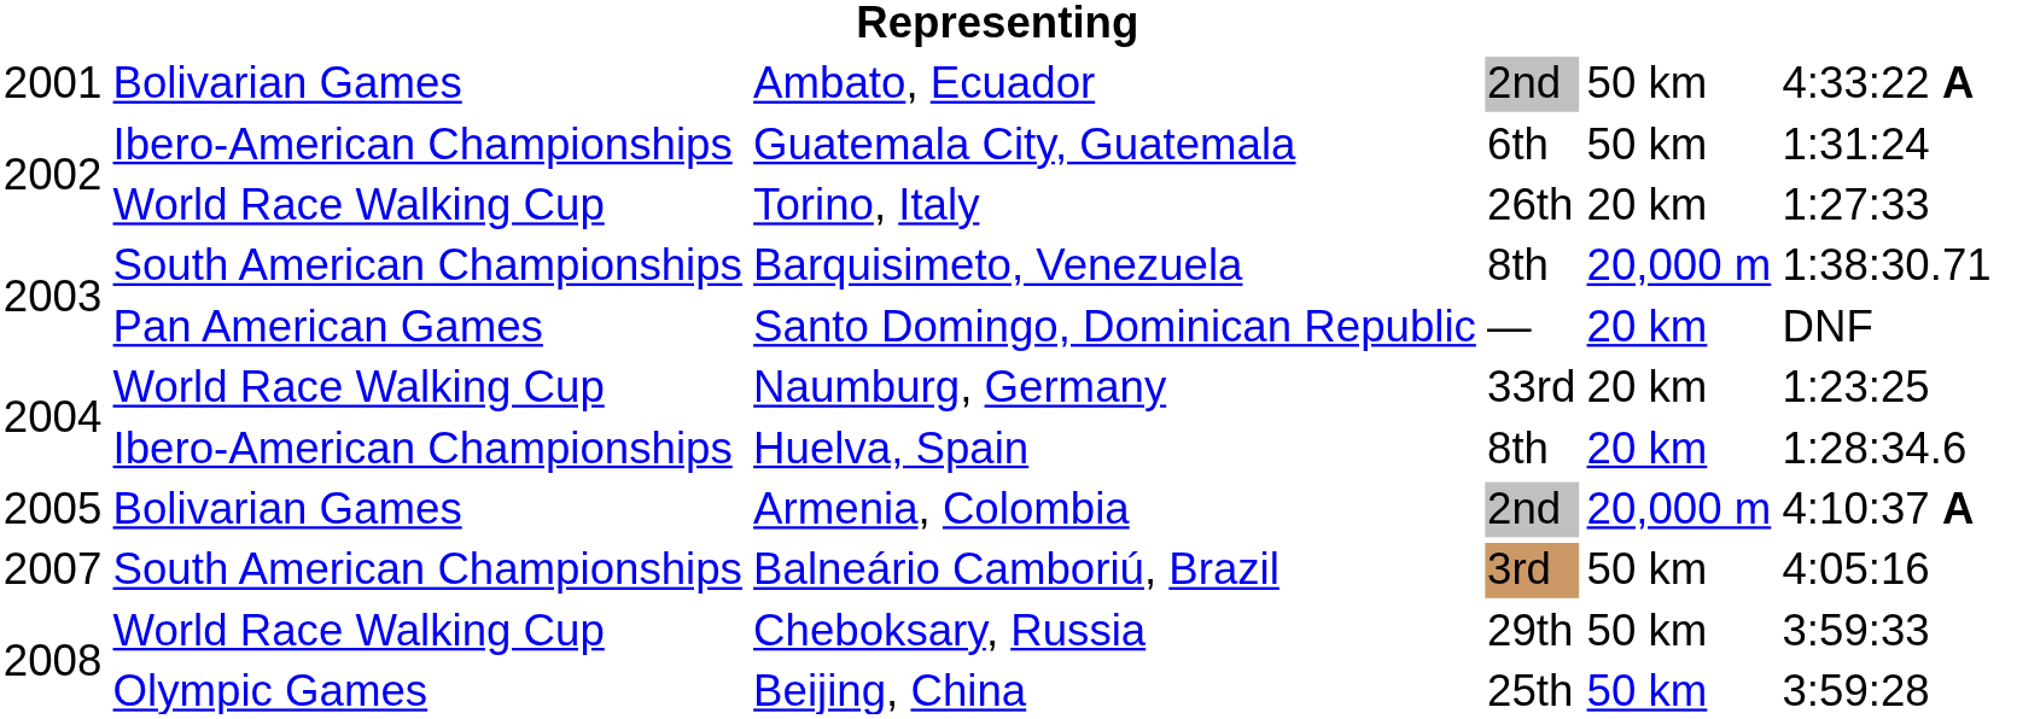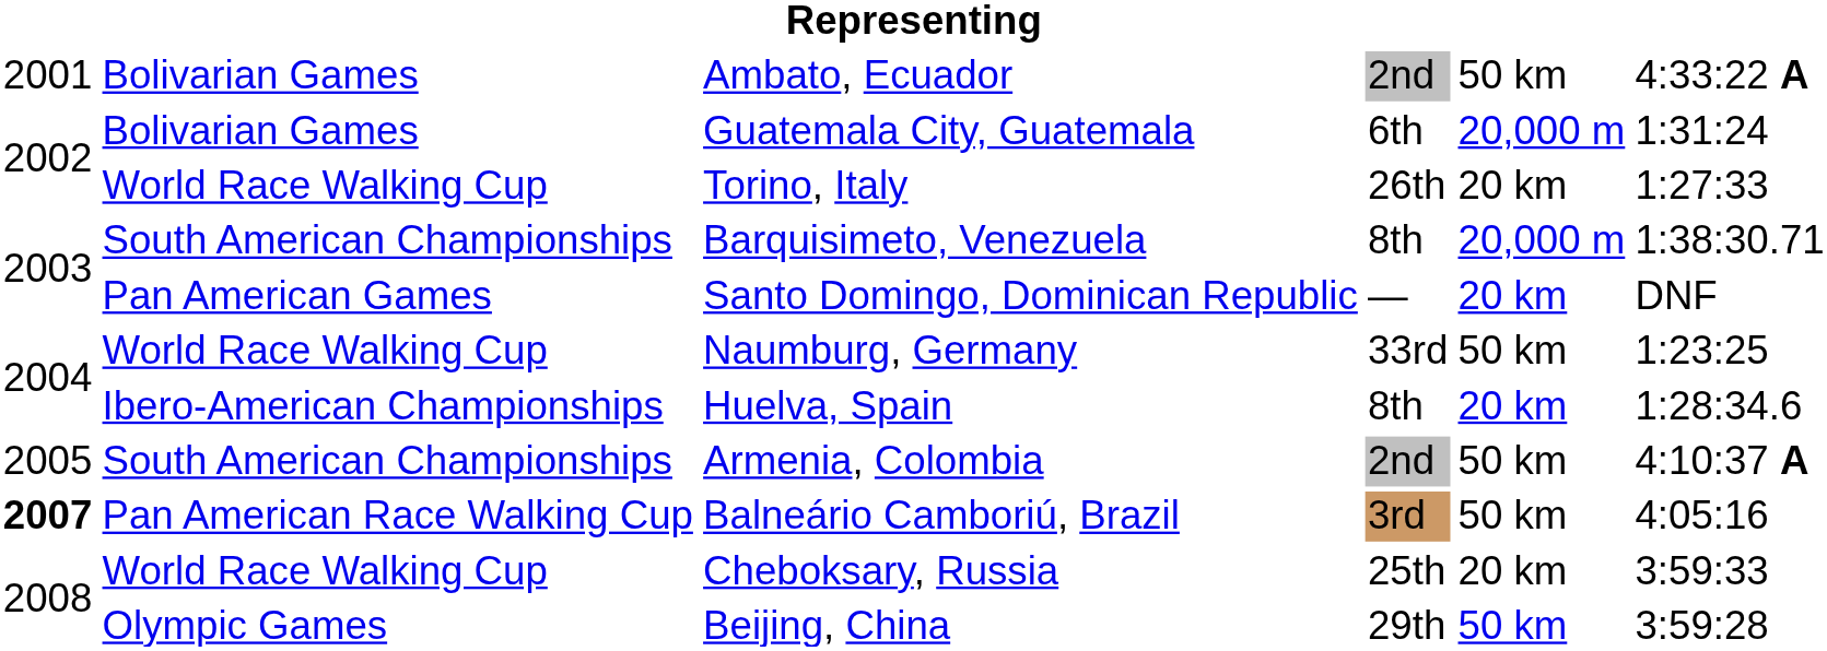Guatemala City, Guatemala | column 2: Ibero-American Championships -> Bolivarian Games
Guatemala City, Guatemala | column 5: 50 km -> 20,000 m
Naumburg, Germany | column 5: 20 km -> 50 km
Armenia, Colombia | column 2: Bolivarian Games -> South American Championships
Armenia, Colombia | column 5: 20,000 m -> 50 km
Balneário Camboriú, Brazil | column 1: normal -> bold
Balneário Camboriú, Brazil | column 2: South American Championships -> Pan American Race Walking Cup
Cheboksary, Russia | column 4: 29th -> 25th
Cheboksary, Russia | column 5: 50 km -> 20 km
Beijing, China | column 4: 25th -> 29th
